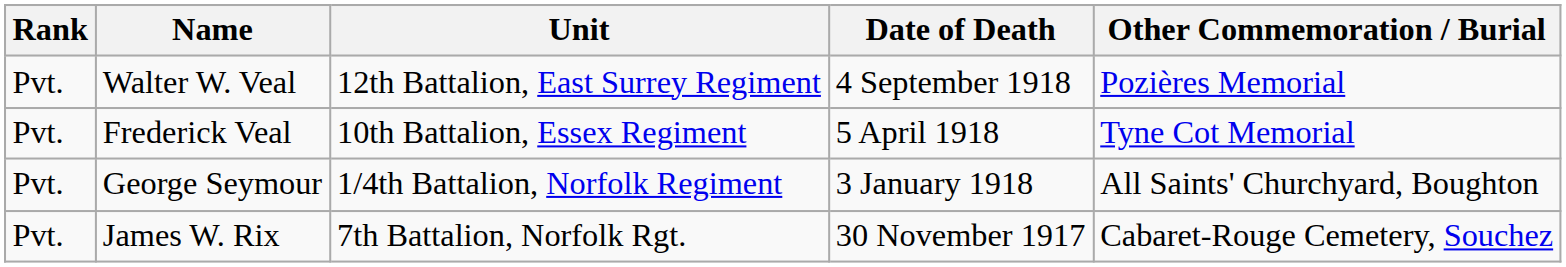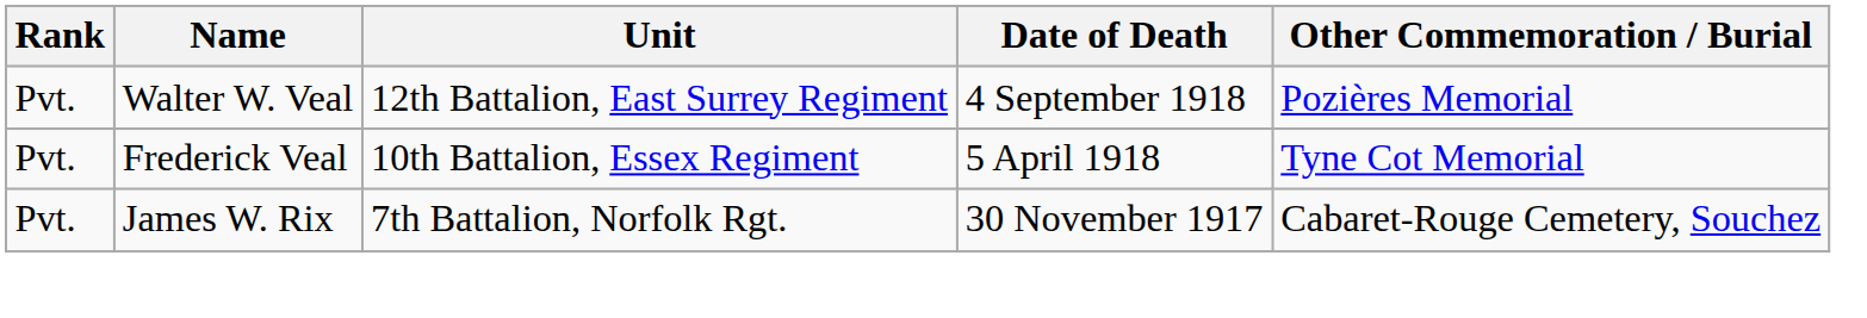- row: Pvt. | George Seymour | 1/4th Battalion, Norfolk Regiment | 3 January 1918 | All Saints' Churchyard, Boughton
